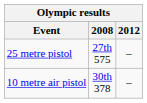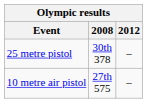25 metre pistol | 2008: 27th 575 -> 30th 378
10 metre air pistol | 2008: 30th 378 -> 27th 575
